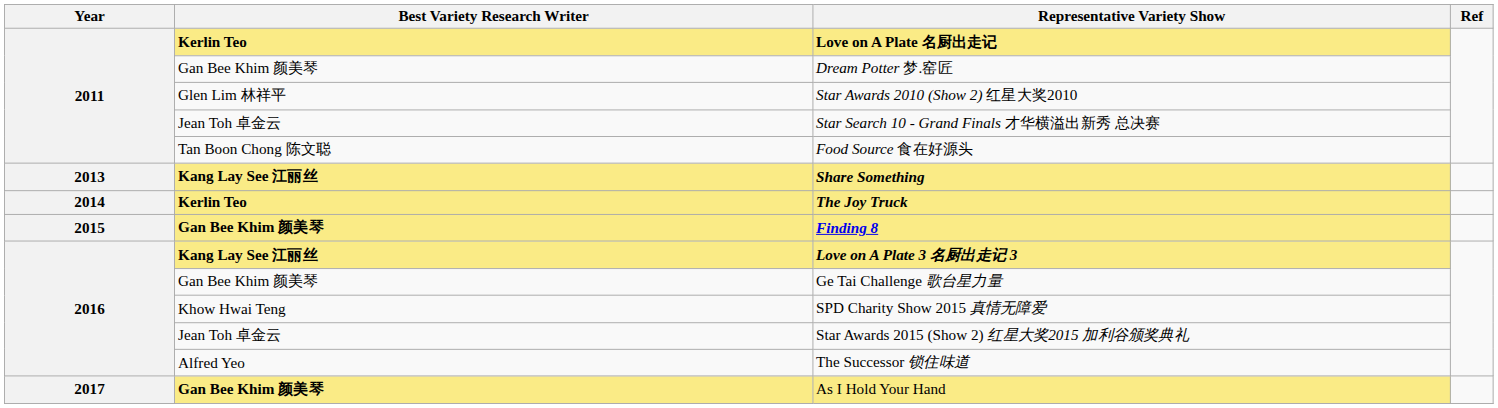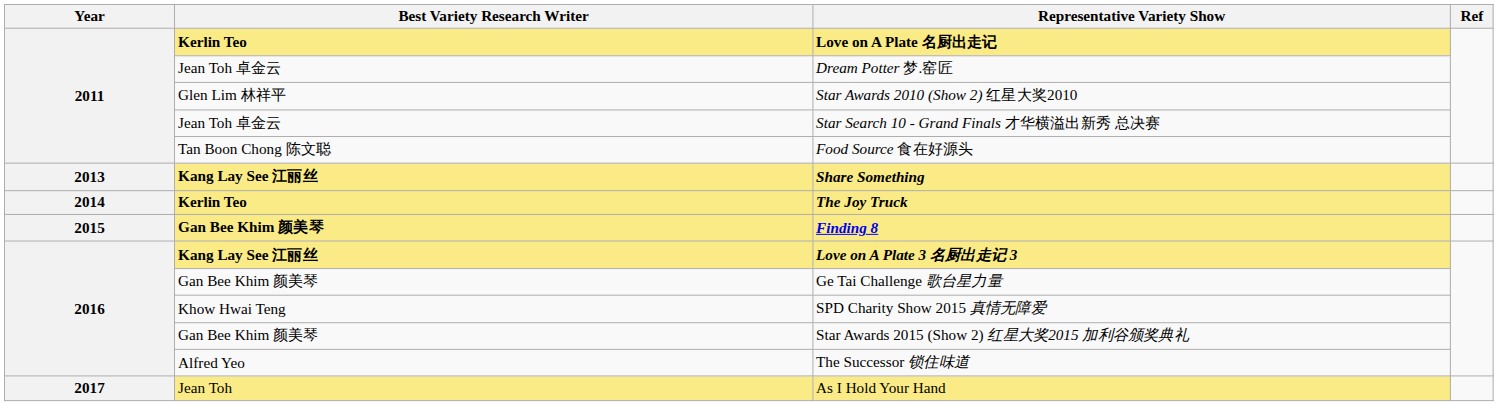Dream Potter 梦.窑匠 | Best Variety Research Writer: Gan Bee Khim 颜美琴 -> Jean Toh 卓金云
Star Awards 2015 (Show 2) 红星大奖2015 加利谷颁奖典礼 | Best Variety Research Writer: Jean Toh 卓金云 -> Gan Bee Khim 颜美琴
As I Hold Your Hand | Best Variety Research Writer: Gan Bee Khim 颜美琴 -> Jean Toh
